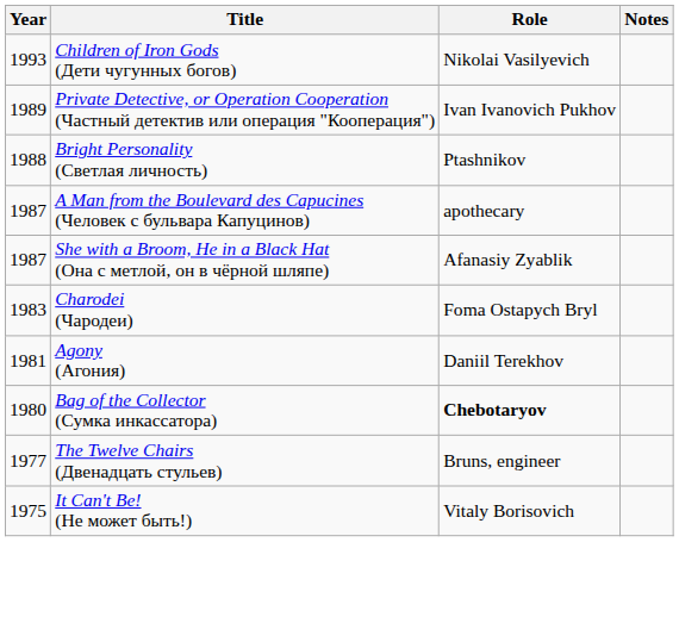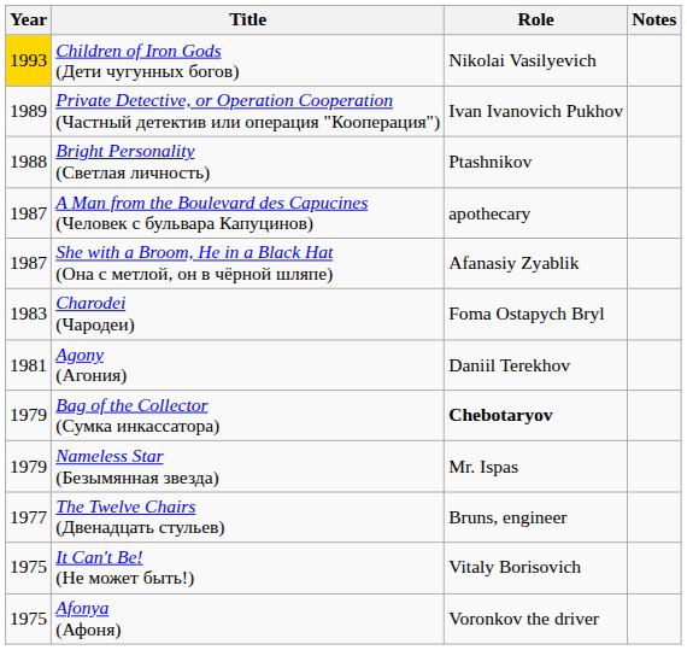Children of Iron Gods (Дети чугунных богов) | Year: no background -> gold background
Bag of the Collector (Сумка инкассатора) | Year: 1980 -> 1979
+ row: 1979 | Nameless Star (Безымянная звезда) | Mr. Ispas
+ row: 1975 | Afonya (Афоня) | Voronkov the driver
